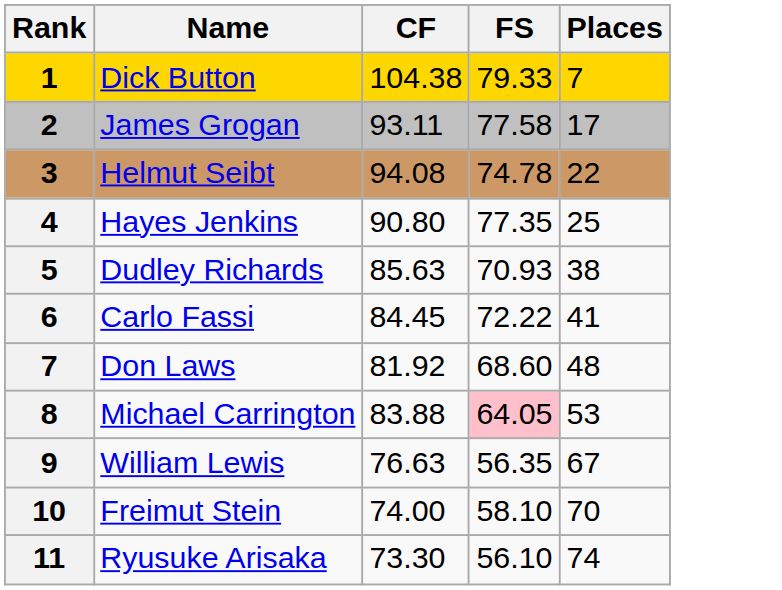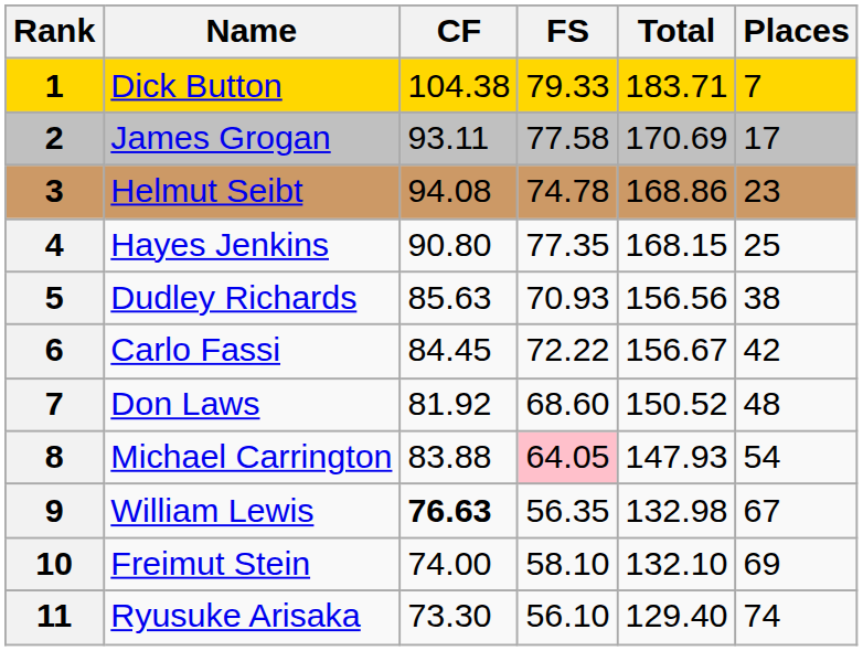+ column: Total | 183.71 | 170.69 | 168.86 | 168.15 | 156.56 | 156.67 | 150.52 | 147.93 | 132.98 | 132.10 | 129.40
Helmut Seibt | Places: 22 -> 23
Carlo Fassi | Places: 41 -> 42
Michael Carrington | Places: 53 -> 54
William Lewis | CF: normal -> bold
Freimut Stein | Places: 70 -> 69
